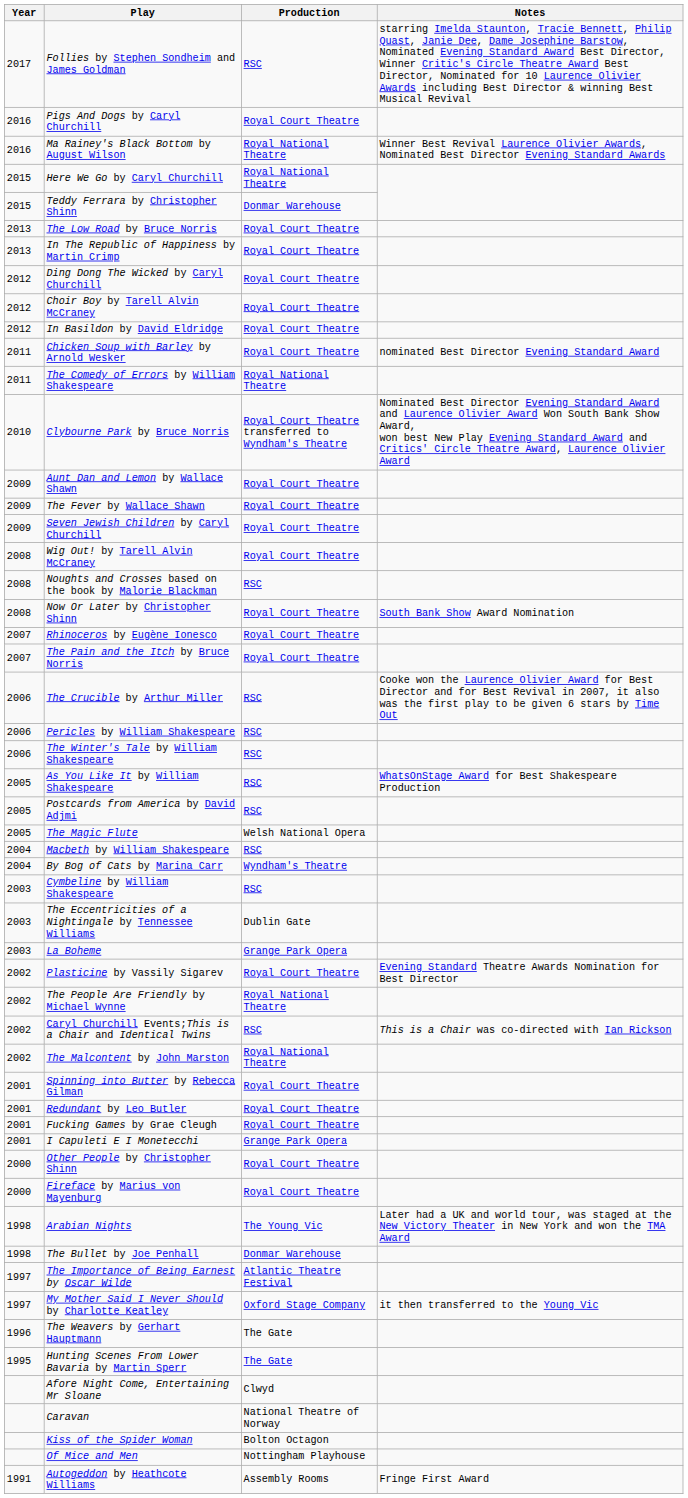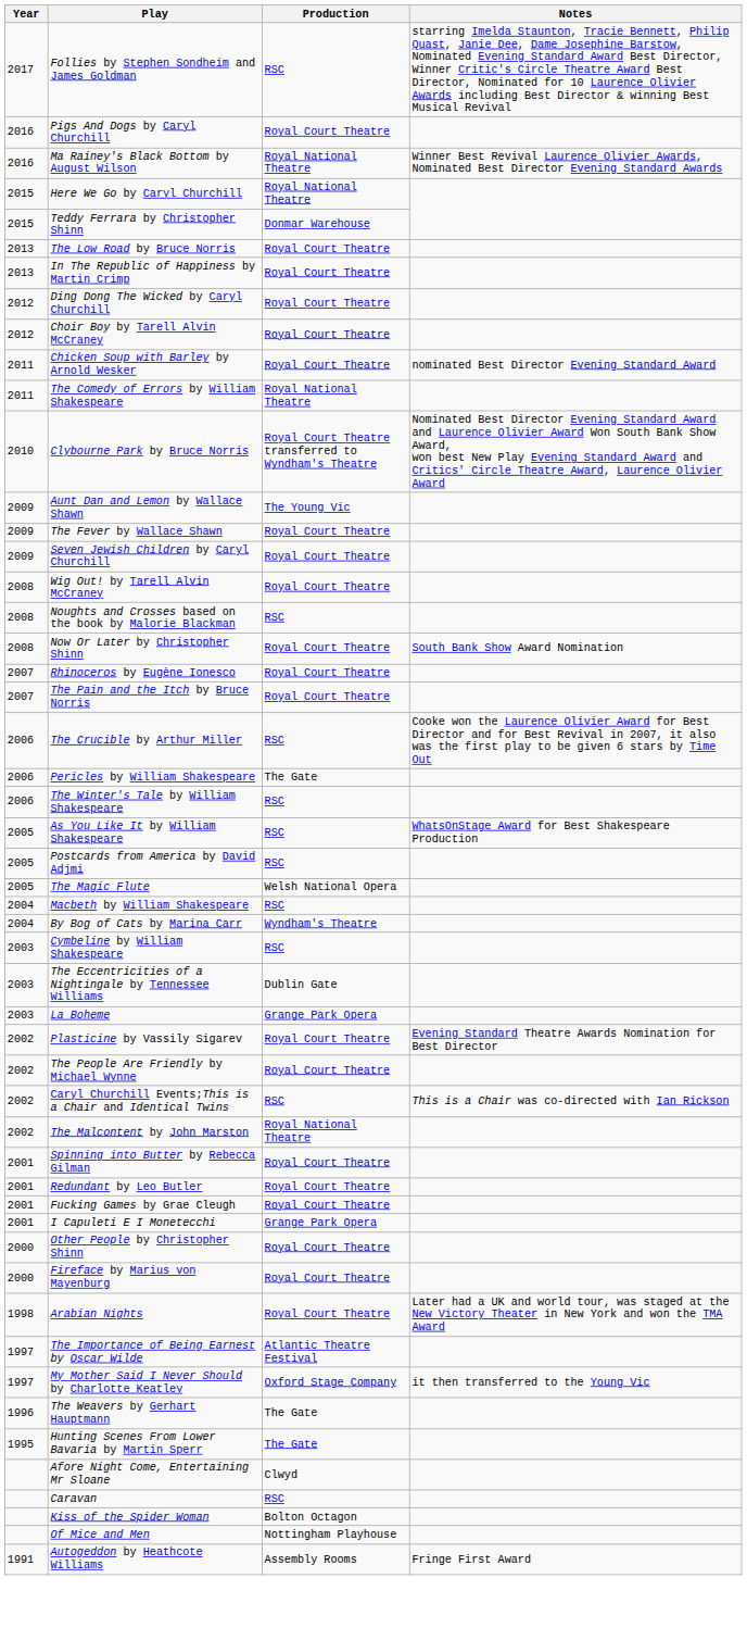- row: 2012 | In Basildon by David Eldridge | Royal Court Theatre
Aunt Dan and Lemon by Wallace Shawn | Production: Royal Court Theatre -> The Young Vic
Pericles by William Shakespeare | Production: RSC -> The Gate
The People Are Friendly by Michael Wynne | Production: Royal National Theatre -> Royal Court Theatre
Arabian Nights | Production: The Young Vic -> Royal Court Theatre
- row: 1998 | The Bullet by Joe Penhall | Donmar Warehouse
Caravan | Production: National Theatre of Norway -> RSC
